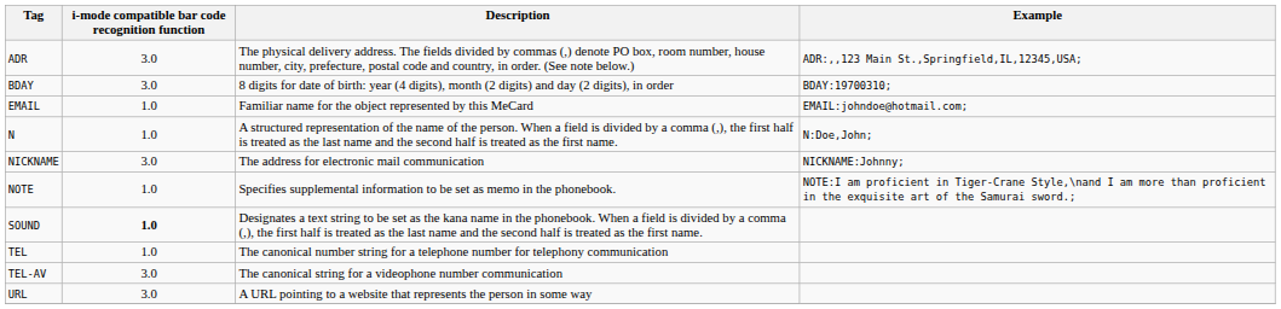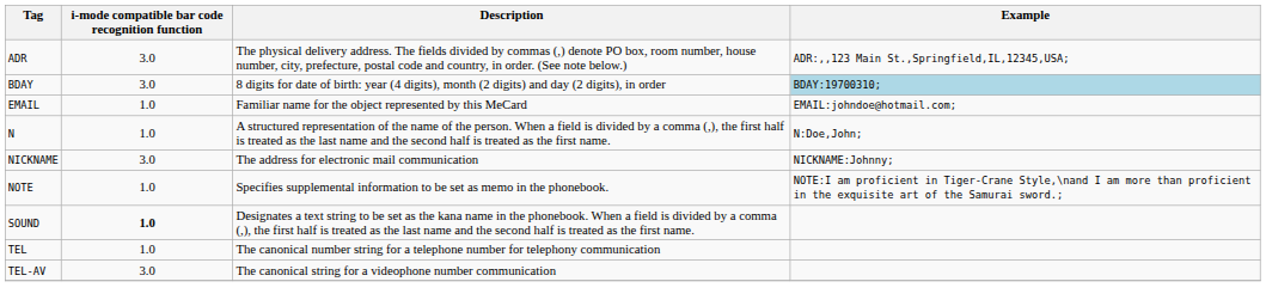BDAY | Example: no background -> lightblue background
- row: URL | 3.0 | A URL pointing to a website that represents the person in some way
